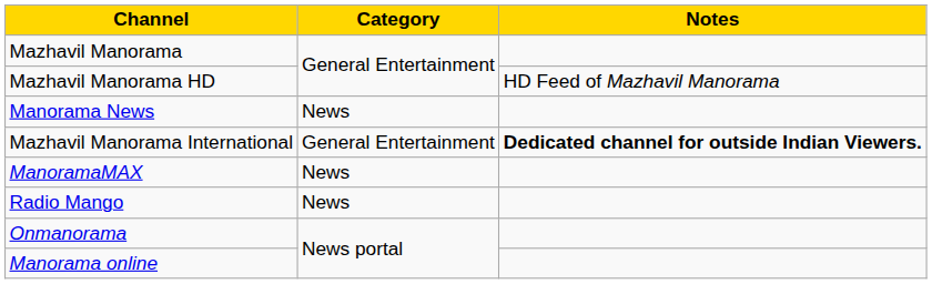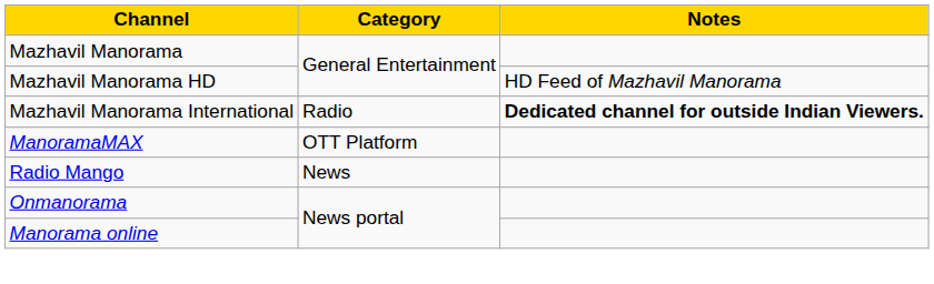- row: Manorama News | News
Mazhavil Manorama International | Category: General Entertainment -> Radio
ManoramaMAX | Category: News -> OTT Platform
